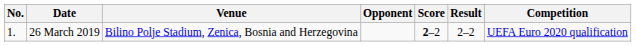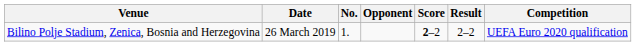columns swapped: No. <-> Venue
